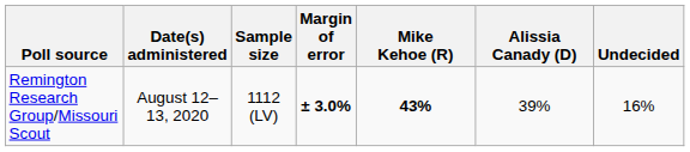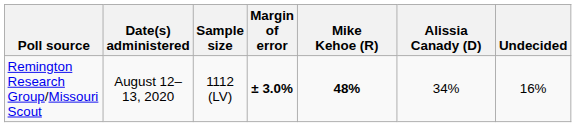Remington Research Group/Missouri Scout | Mike Kehoe (R): 43% -> 48%
Remington Research Group/Missouri Scout | Alissia Canady (D): 39% -> 34%
